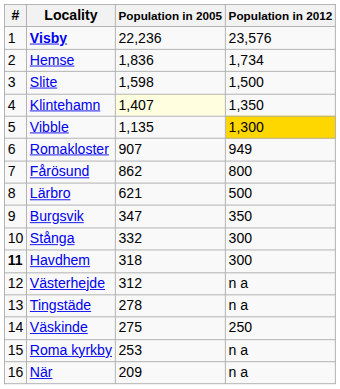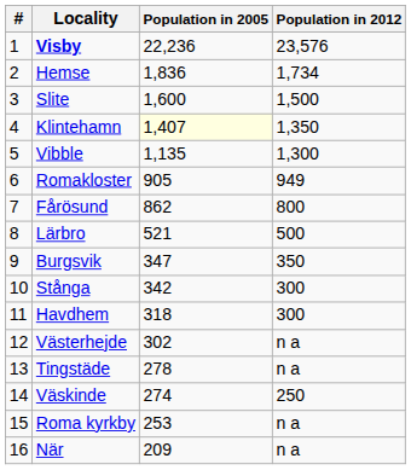Slite | Population in 2005: 1,598 -> 1,600
Vibble | Population in 2012: gold background -> no background
Romakloster | Population in 2005: 907 -> 905
Lärbro | Population in 2005: 621 -> 521
Stånga | Population in 2005: 332 -> 342
Havdhem | #: bold -> normal
Västerhejde | Population in 2005: 312 -> 302
Väskinde | Population in 2005: 275 -> 274
